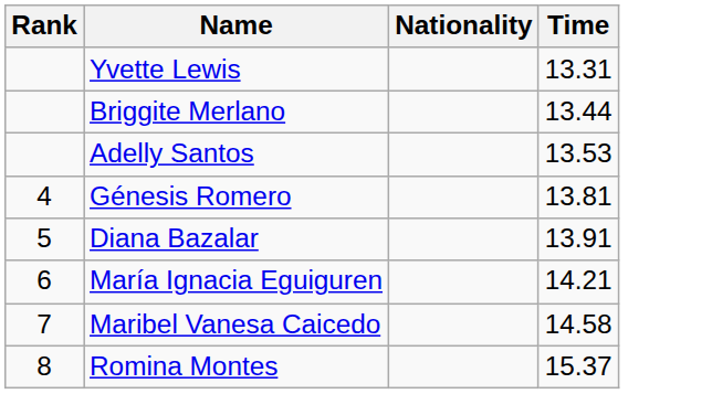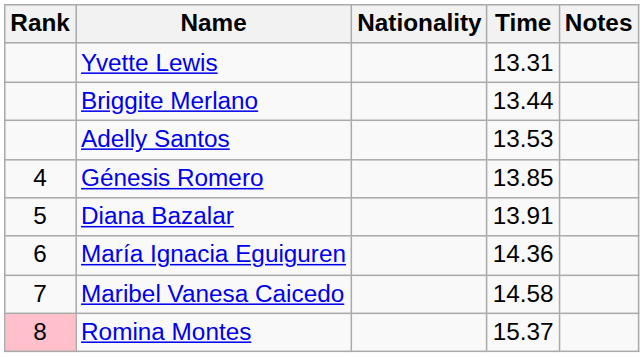+ column: Notes
Génesis Romero | Time: 13.81 -> 13.85
María Ignacia Eguiguren | Time: 14.21 -> 14.36
Romina Montes | Rank: no background -> pink background
